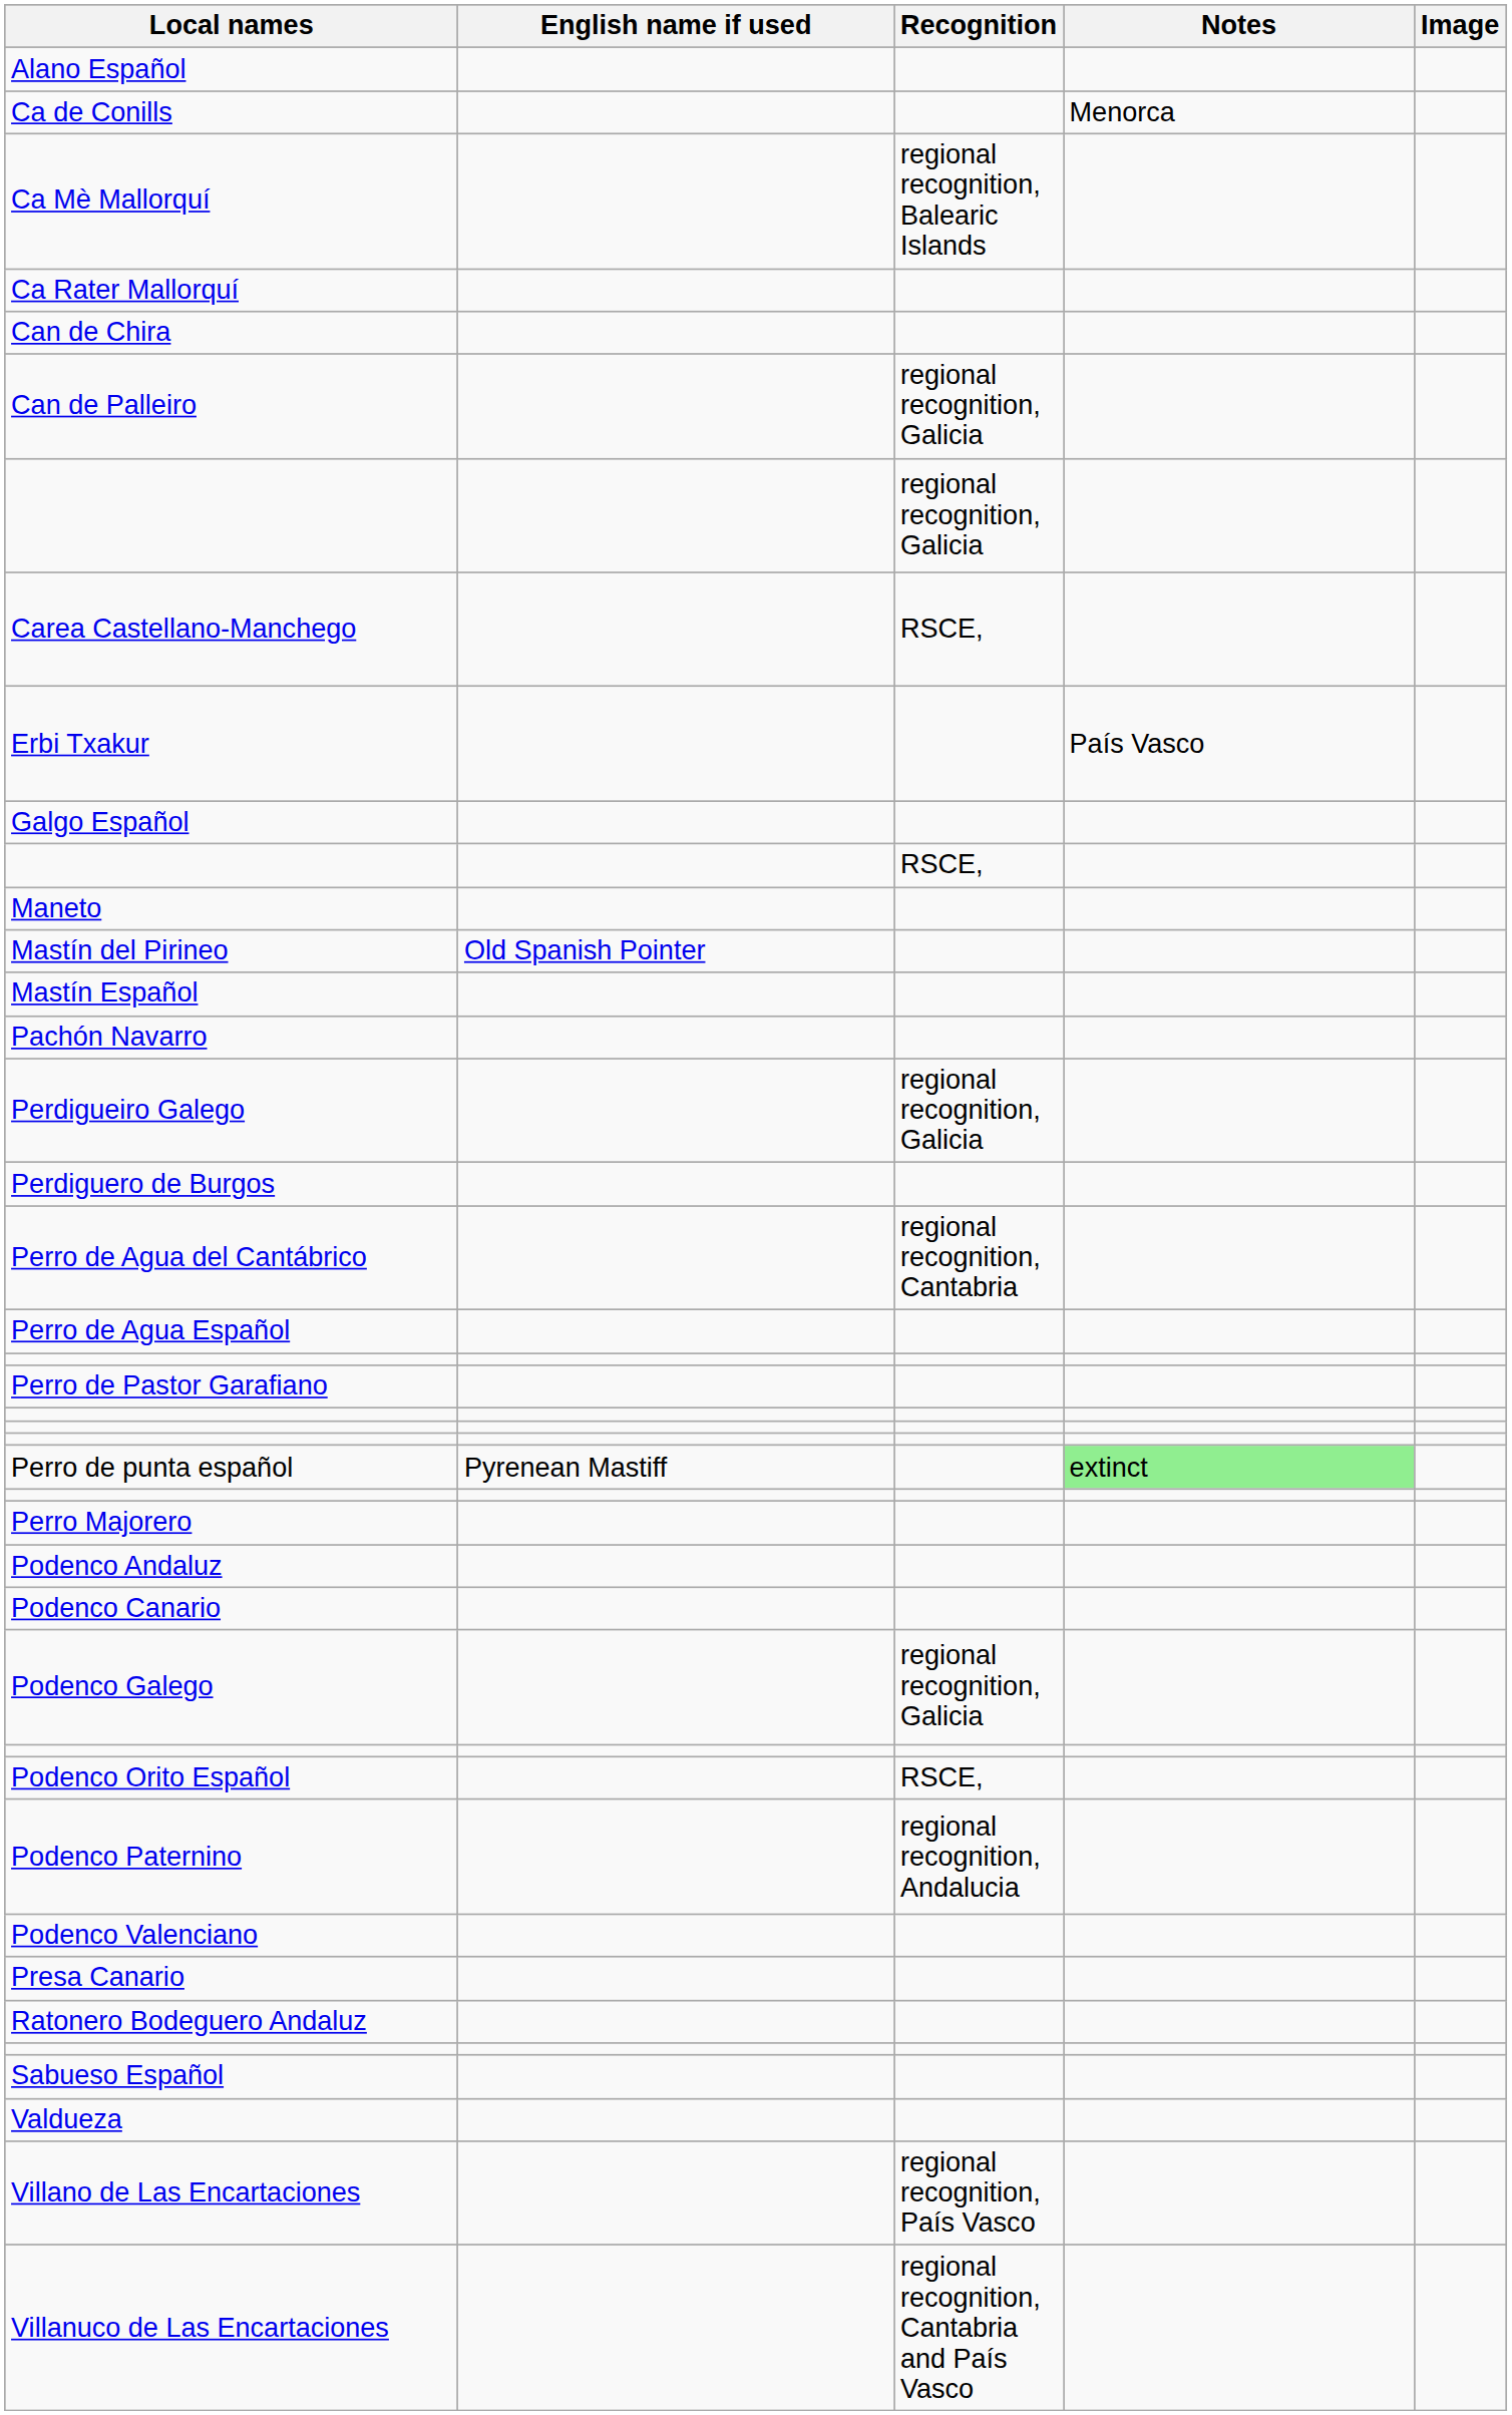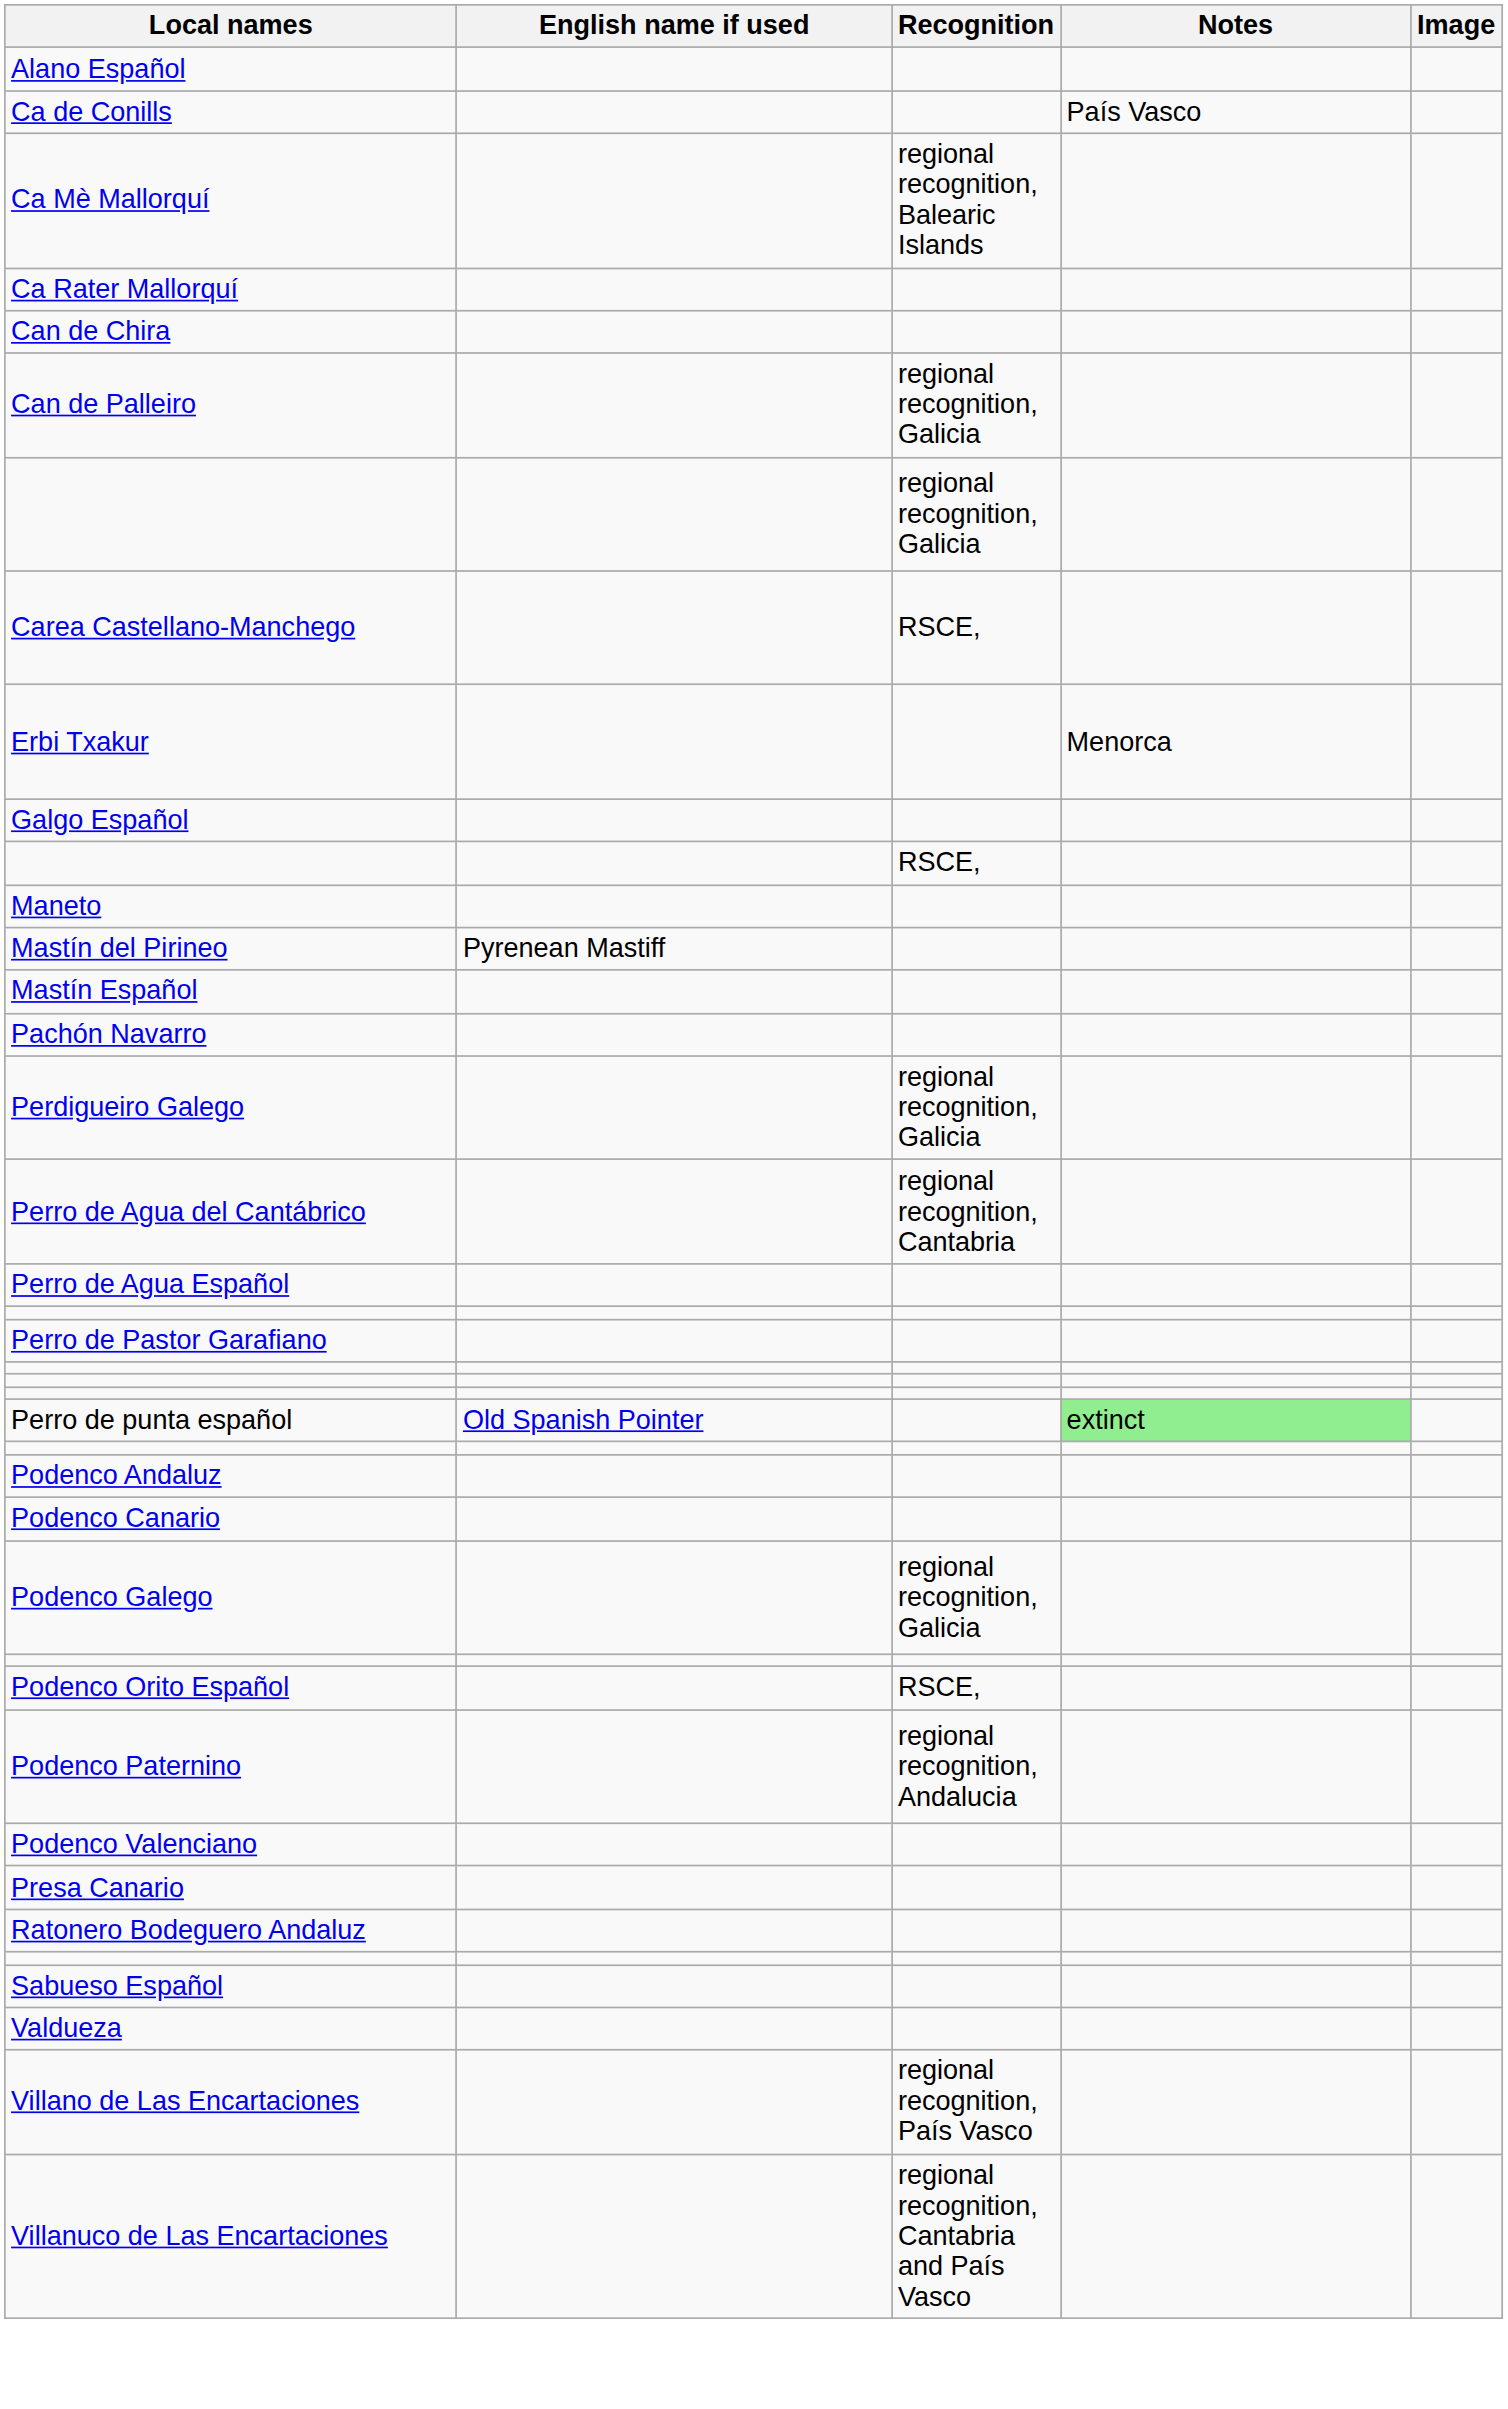Ca de Conills | Notes: Menorca -> País Vasco
Erbi Txakur | Notes: País Vasco -> Menorca
Mastín del Pirineo | English name if used: Old Spanish Pointer -> Pyrenean Mastiff
- row: Perdiguero de Burgos
Perro de punta español | English name if used: Pyrenean Mastiff -> Old Spanish Pointer
- row: Perro Majorero
